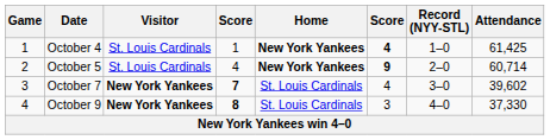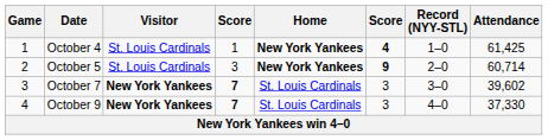October 5 | column 4: 4 -> 3
October 7 | column 6: 4 -> 3
October 9 | column 4: 8 -> 7
